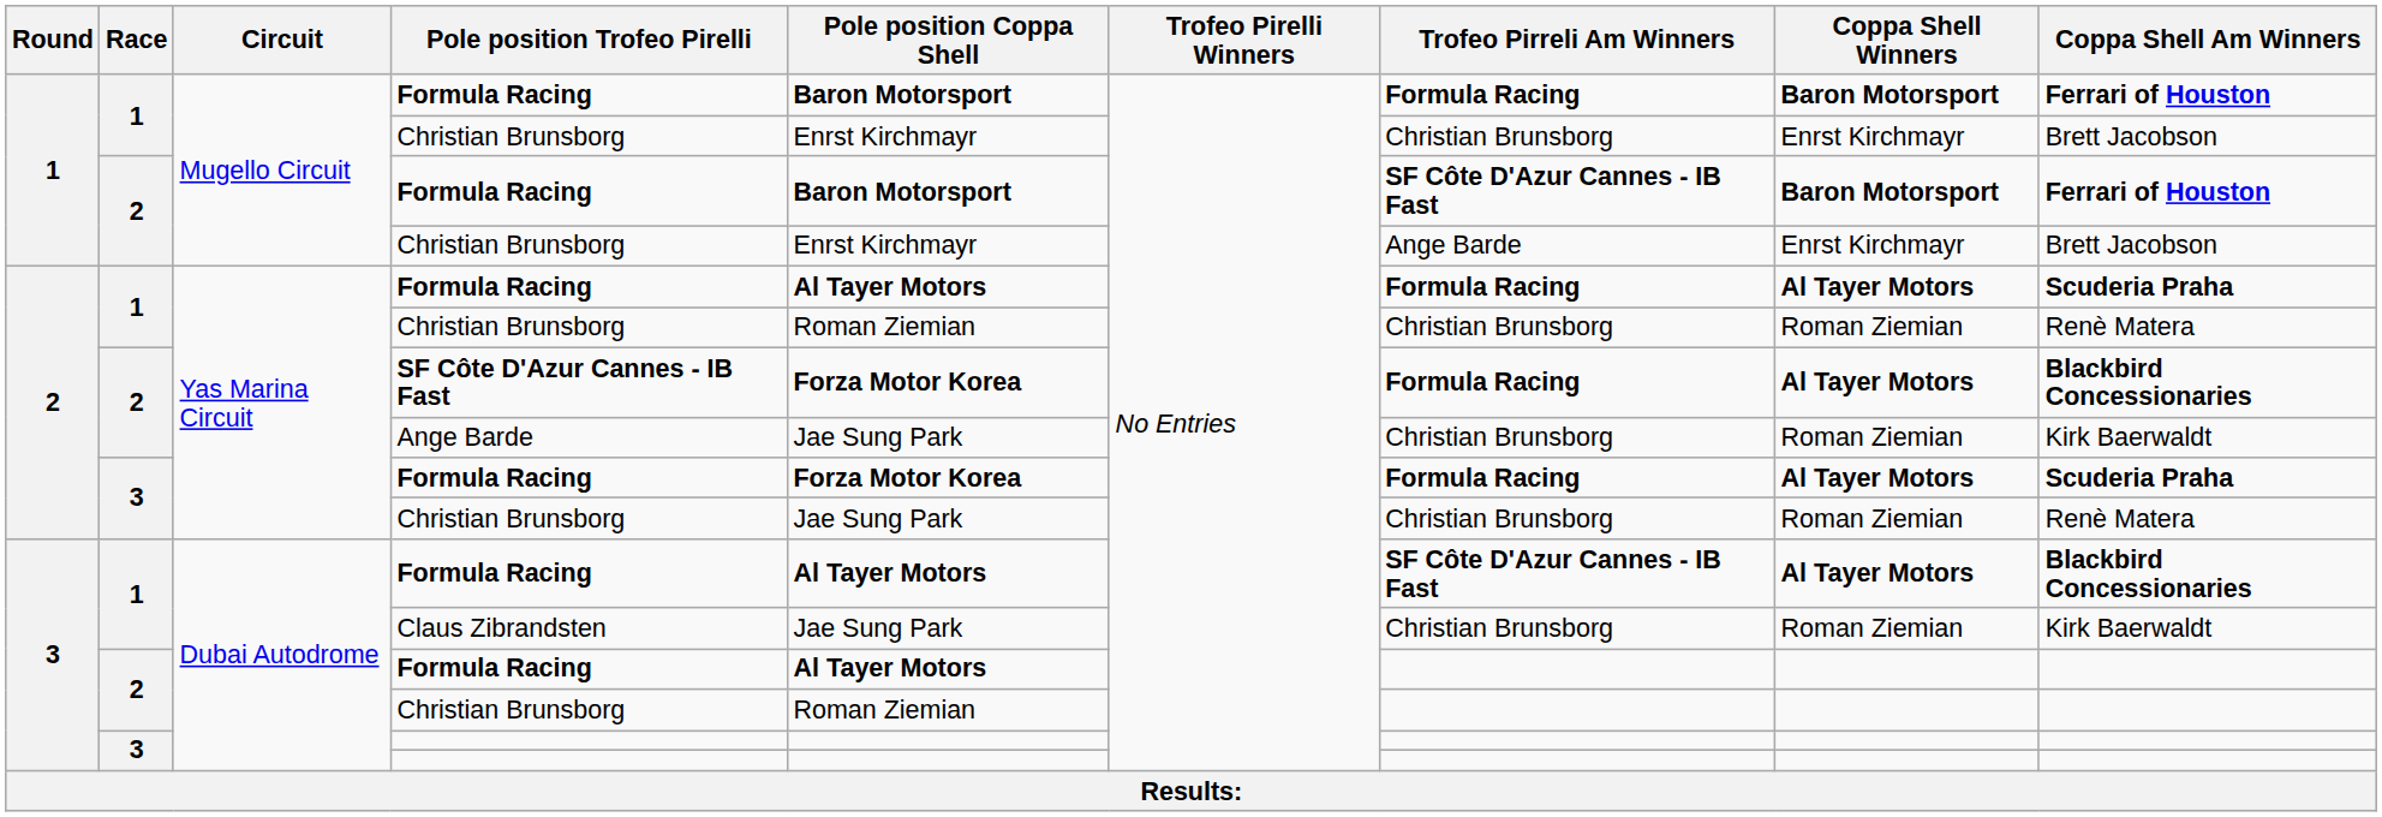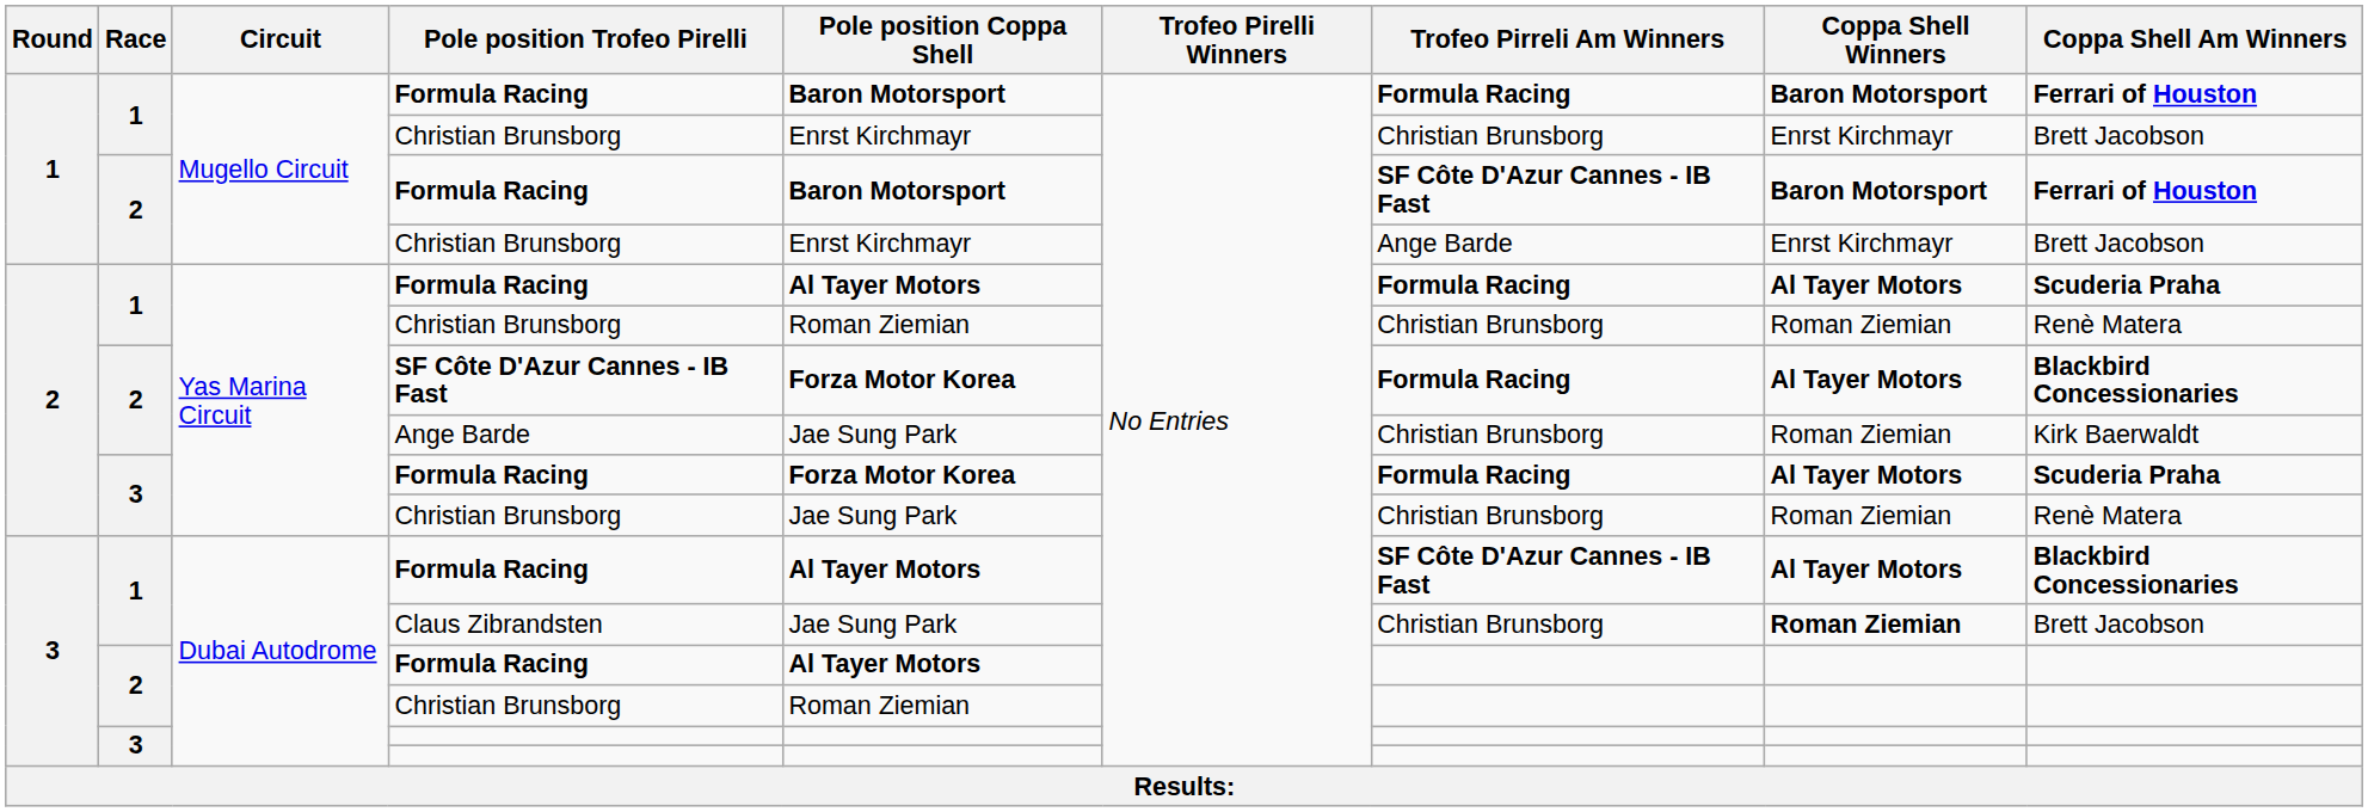Claus Zibrandsten | Coppa Shell Winners: normal -> bold
Claus Zibrandsten | Coppa Shell Am Winners: Kirk Baerwaldt -> Brett Jacobson
